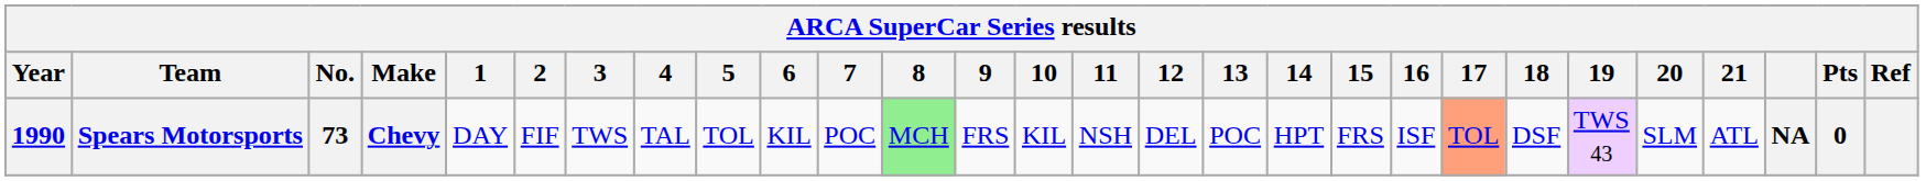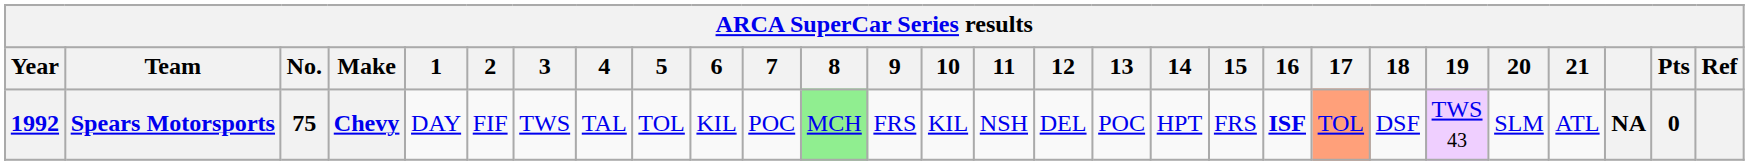Spears Motorsports | Year: 1990 -> 1992
Spears Motorsports | No.: 73 -> 75
Spears Motorsports | 16: normal -> bold
